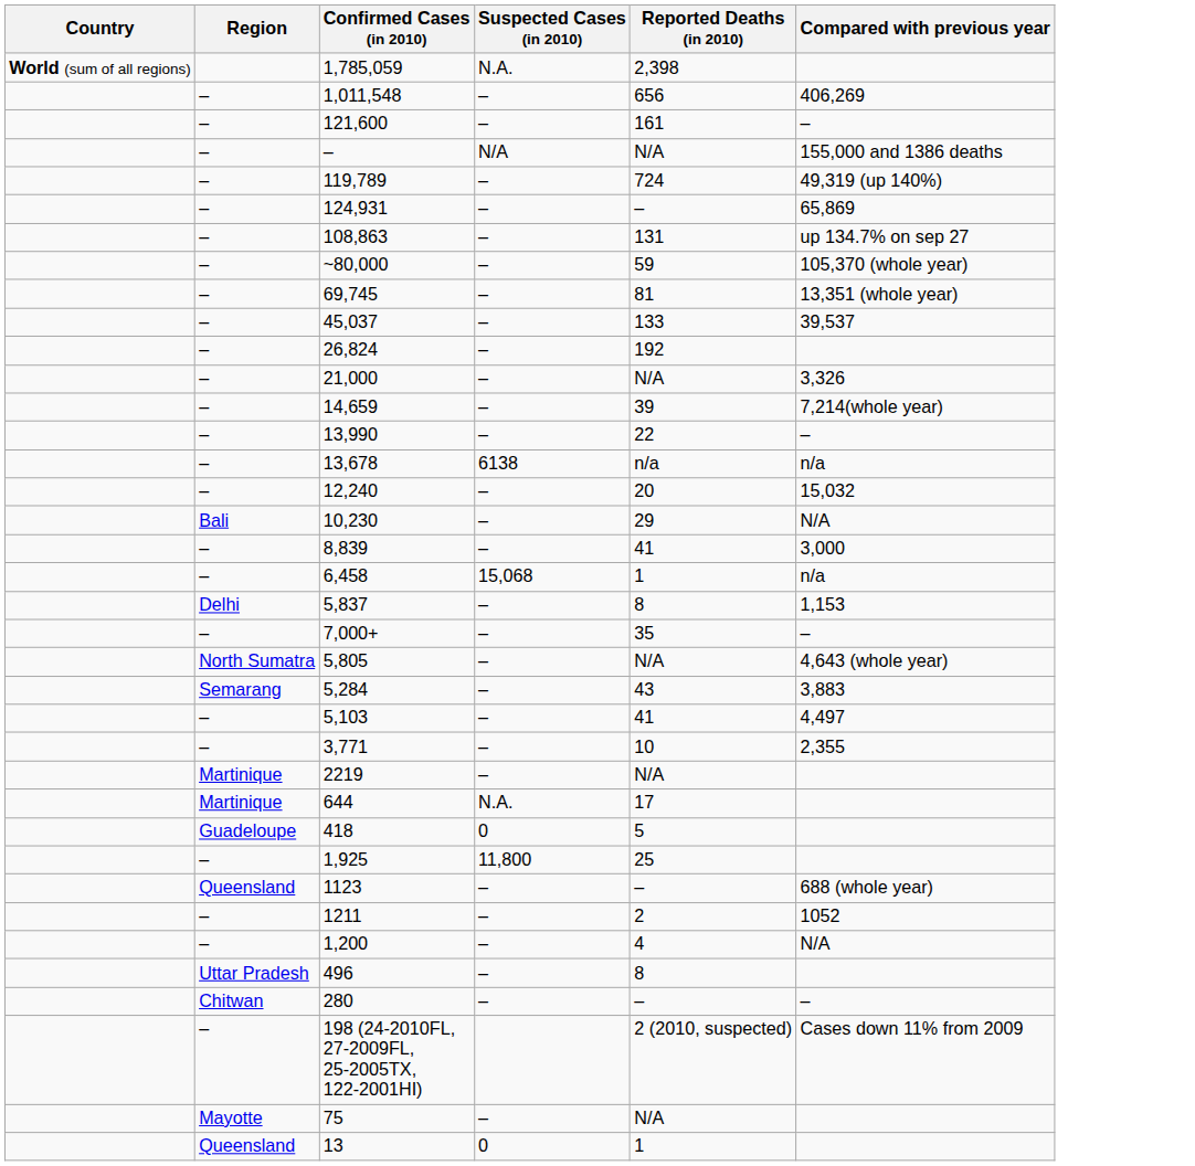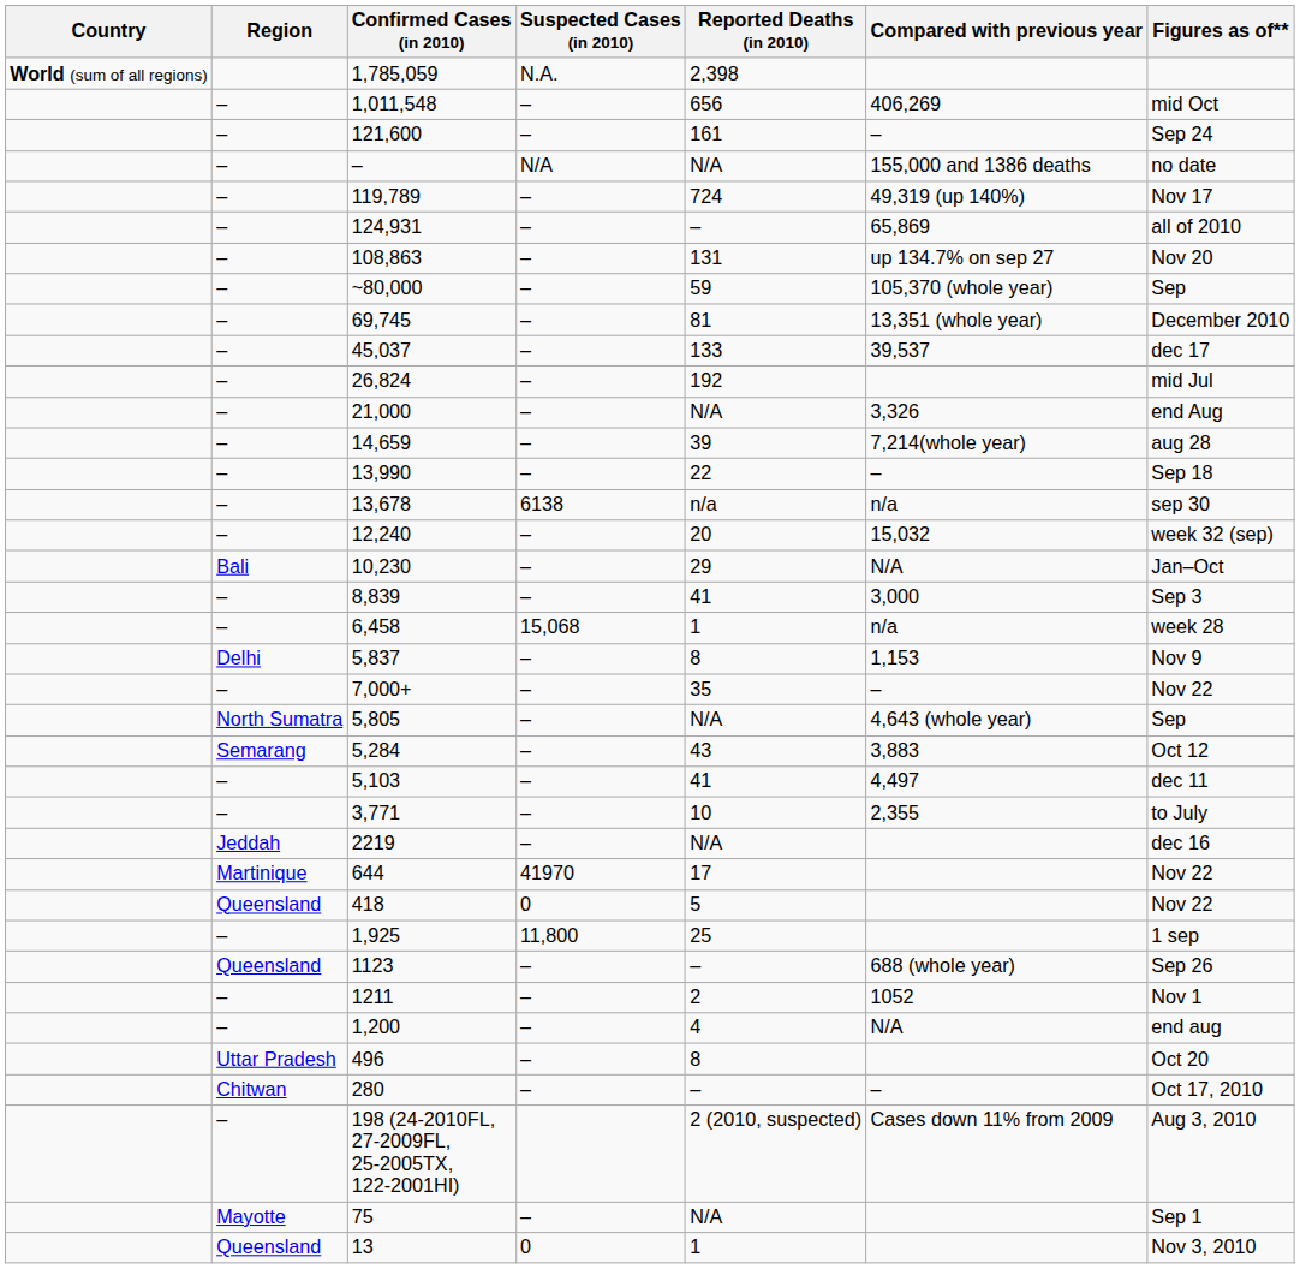+ column: Figures as of** | mid Oct | Sep 24 | no date | Nov 17 | all of 2010 | Nov 20 | Sep | December 2010 | dec 17 | mid Jul | end Aug | aug 28 | Sep 18 | sep 30 | week 32 (sep) | Jan–Oct | Sep 3 | week 28 | Nov 9 | Nov 22 | Sep | Oct 12 | dec 11 | to July | dec 16 | Nov 22 | Nov 22 | 1 sep | Sep 26 | Nov 1 | end aug | Oct 20 | Oct 17, 2010 | Aug 3, 2010 | Sep 1 | Nov 3, 2010
2219 | Region: Martinique -> Jeddah
644 | Suspected Cases (in 2010): N.A. -> 41970
418 | Region: Guadeloupe -> Queensland
